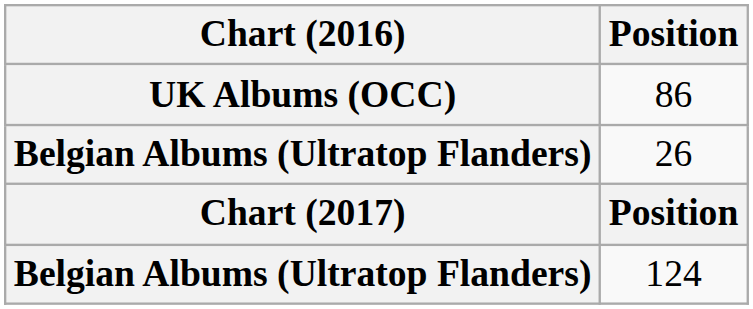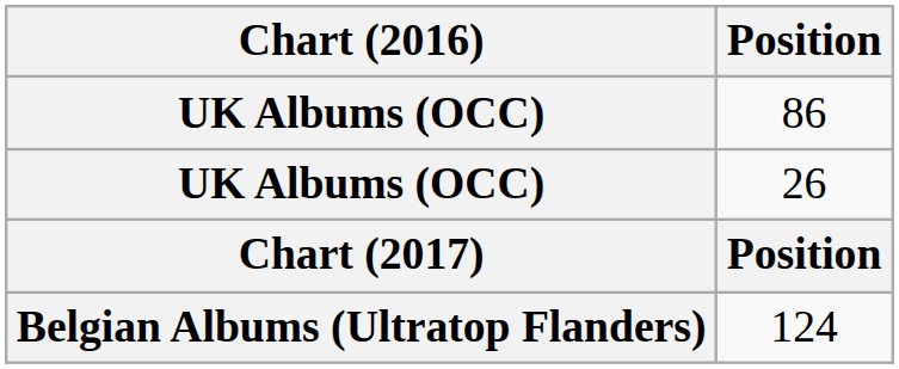26 | Chart (2016): Belgian Albums (Ultratop Flanders) -> UK Albums (OCC)
